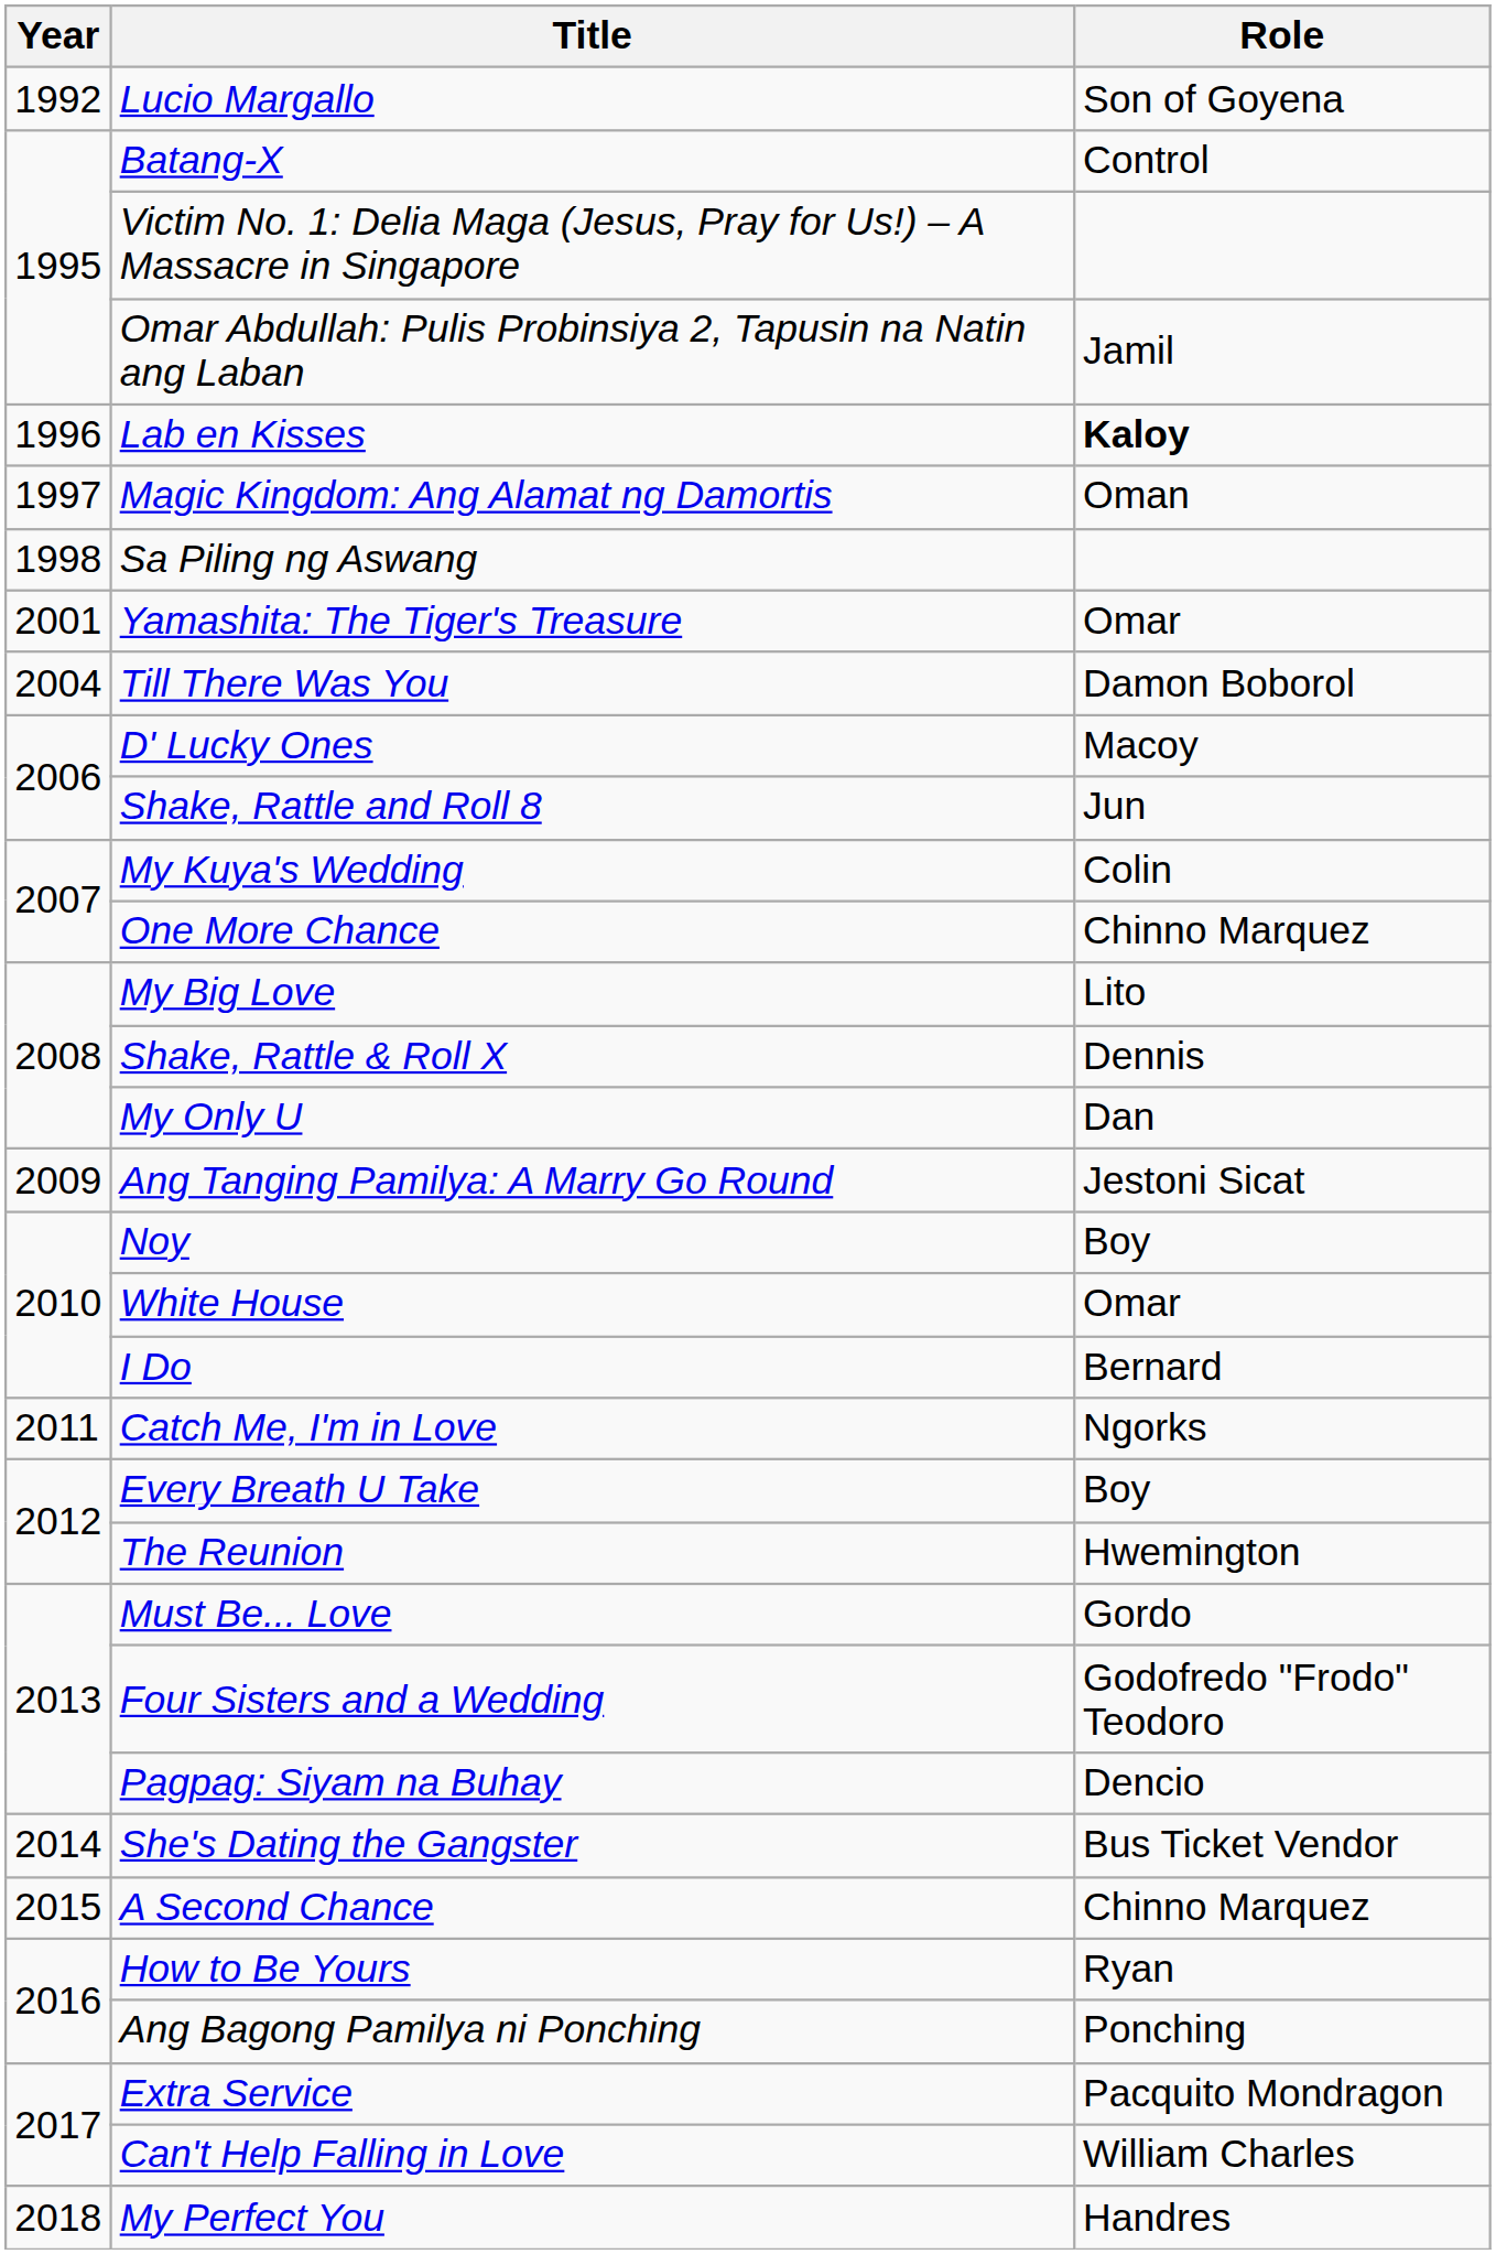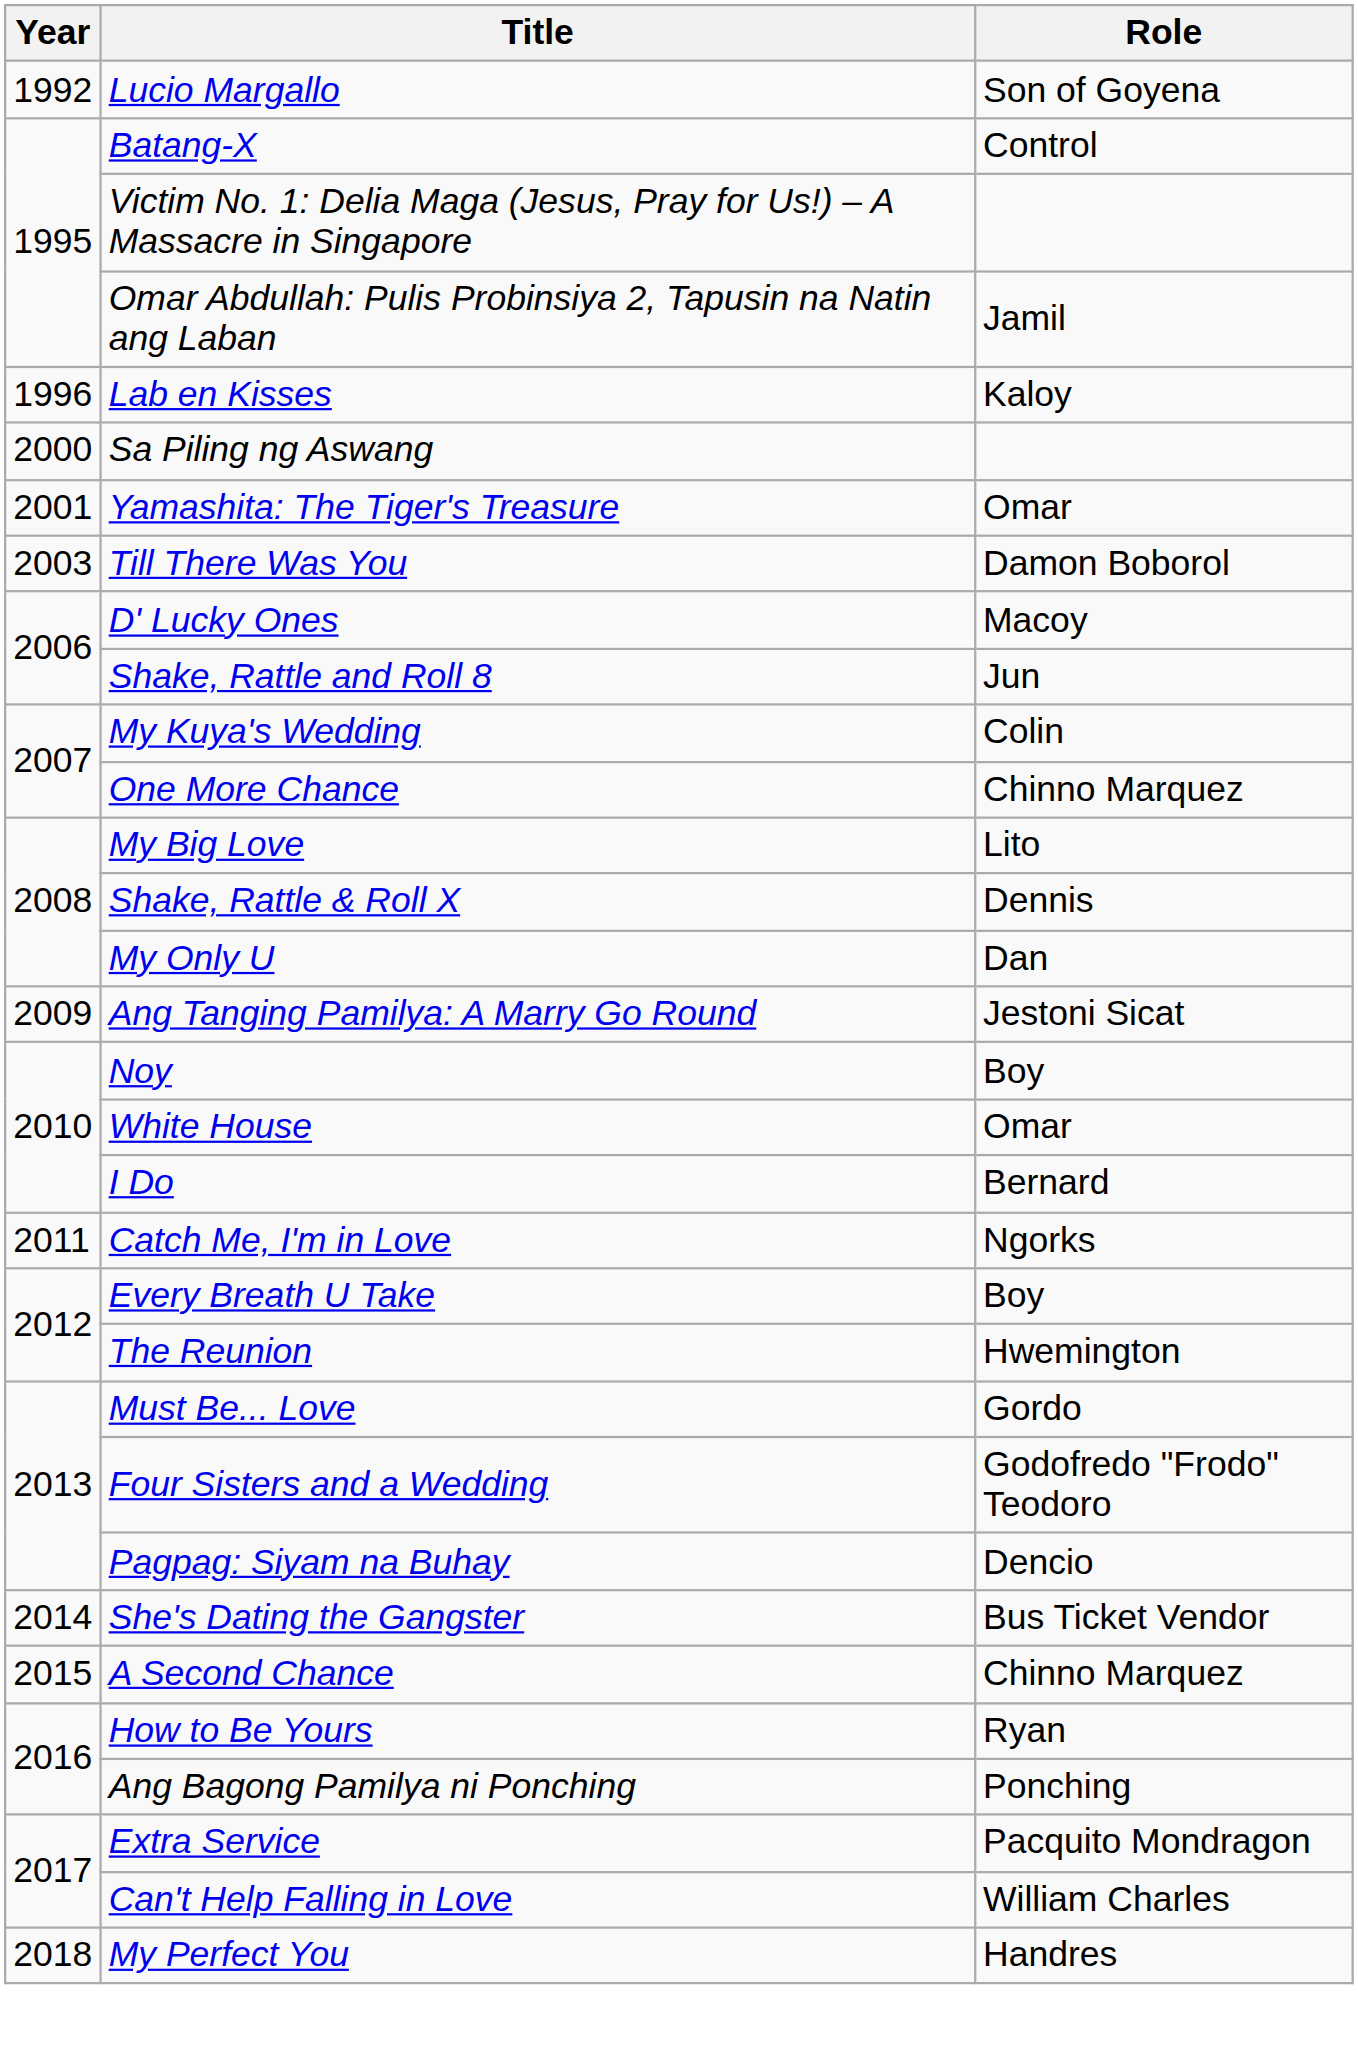Lab en Kisses | Role: bold -> normal
- row: 1997 | Magic Kingdom: Ang Alamat ng Damortis | Oman
Sa Piling ng Aswang | Year: 1998 -> 2000
Till There Was You | Year: 2004 -> 2003
